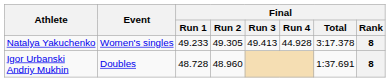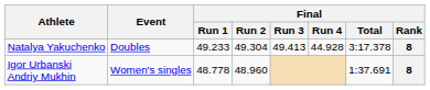Natalya Yakuchenko | Event: Women's singles -> Doubles
Natalya Yakuchenko | Final / Run 2: 49.305 -> 49.304
Igor Urbanski Andriy Mukhin | Event: Doubles -> Women's singles
Igor Urbanski Andriy Mukhin | Final / Run 1: 48.728 -> 48.778
